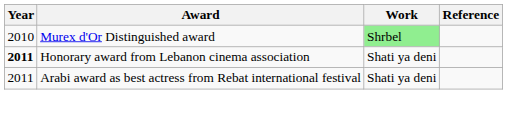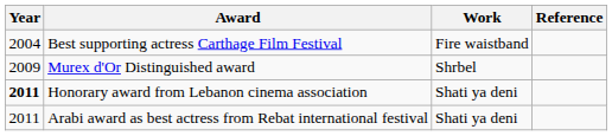+ row: 2004 | Best supporting actress Carthage Film Festival | Fire waistband
Murex d'Or Distinguished award | Year: 2010 -> 2009
Murex d'Or Distinguished award | Work: lightgreen background -> no background
